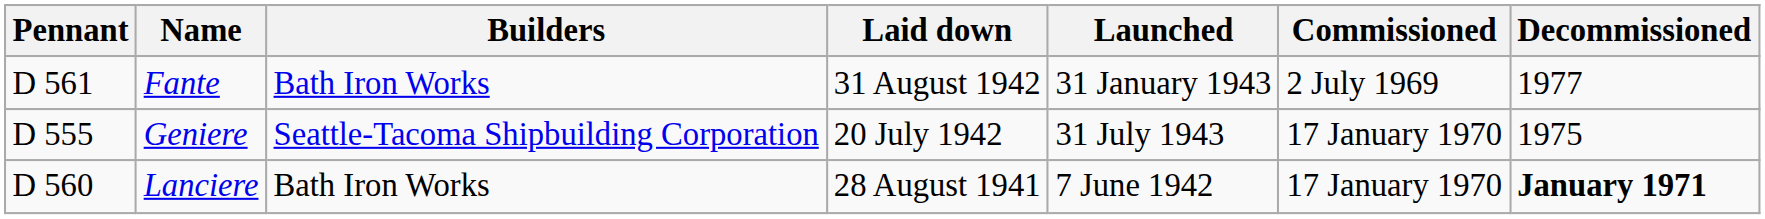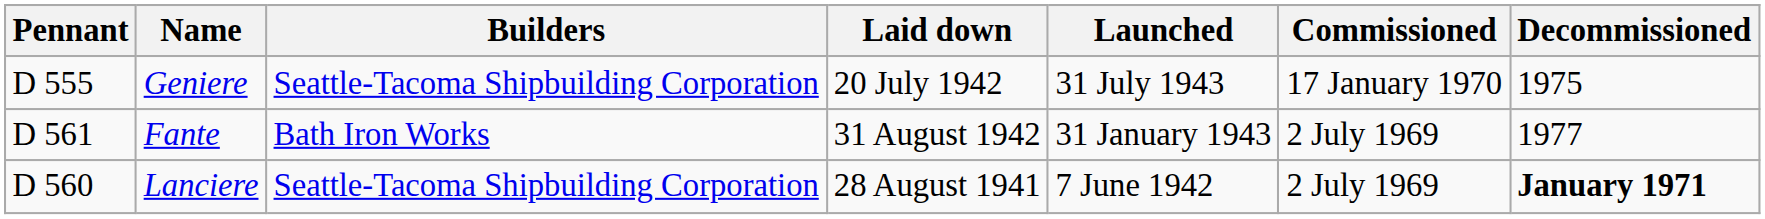rows swapped: Fante <-> Geniere
Lanciere | Builders: Bath Iron Works -> Seattle-Tacoma Shipbuilding Corporation
Lanciere | Commissioned: 17 January 1970 -> 2 July 1969
